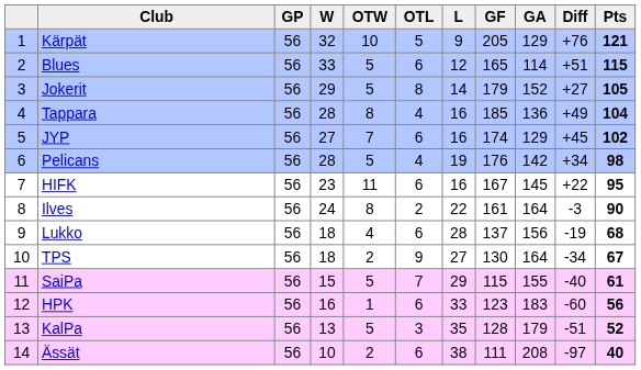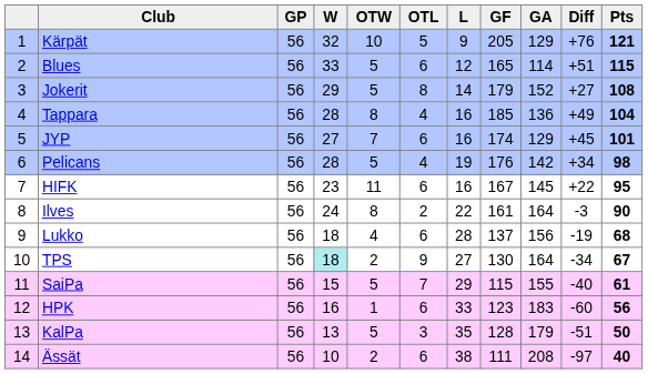Jokerit | Pts: 105 -> 108
JYP | Pts: 102 -> 101
TPS | W: no background -> paleturquoise background
KalPa | Pts: 52 -> 50
